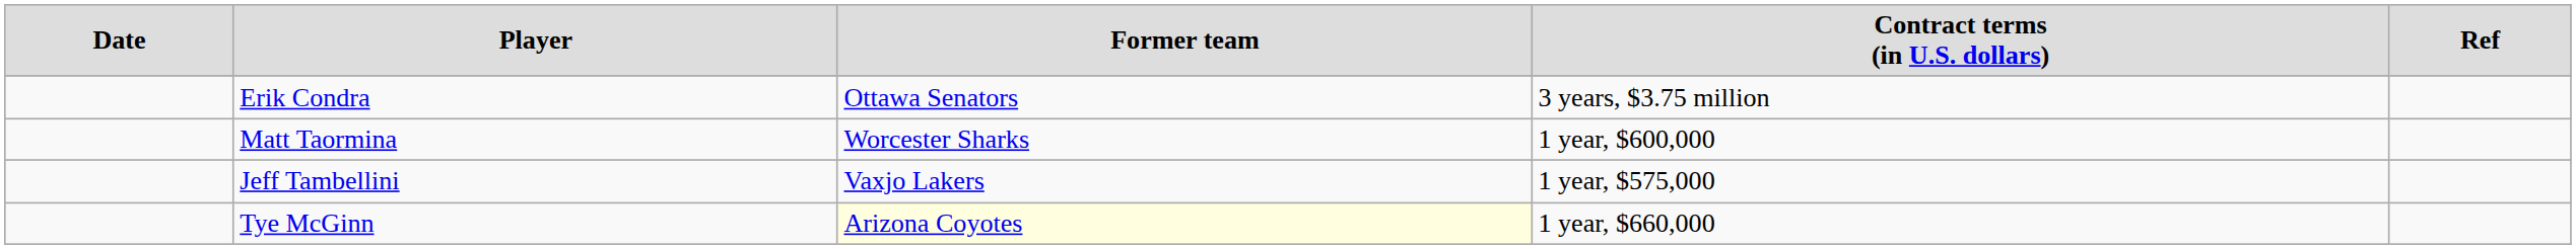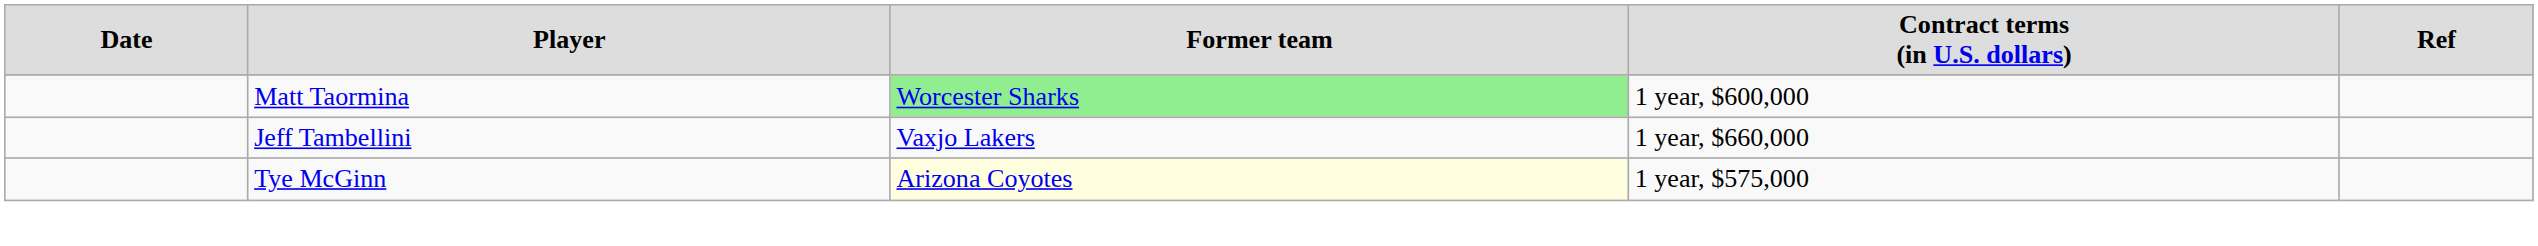- row: Erik Condra | Ottawa Senators | 3 years, $3.75 million
Matt Taormina | column 3: no background -> lightgreen background
Jeff Tambellini | column 4: 1 year, $575,000 -> 1 year, $660,000
Tye McGinn | column 4: 1 year, $660,000 -> 1 year, $575,000
